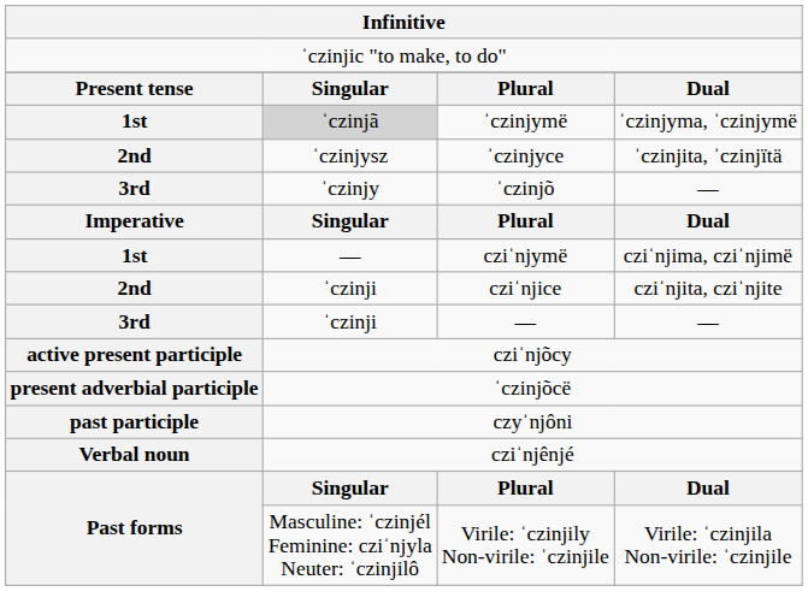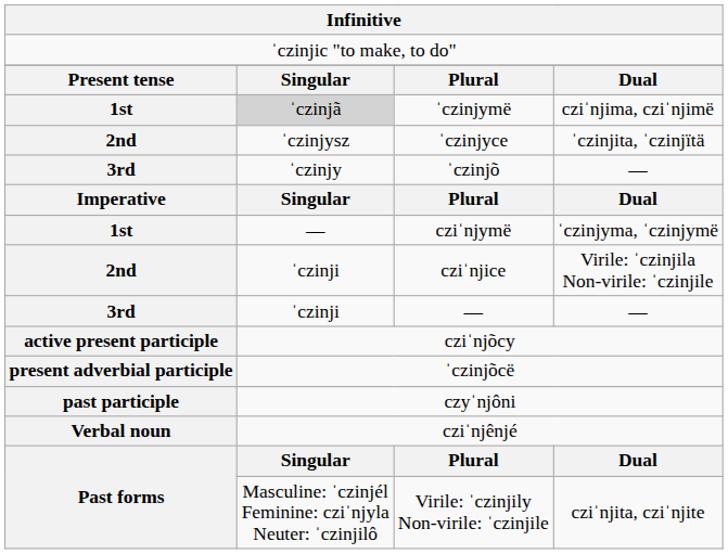ˈczinjymë | column 4: ˈczinjyma, ˈczinjymë -> cziˈnjima, cziˈnjimë
cziˈnjymë | column 4: cziˈnjima, cziˈnjimë -> ˈczinjyma, ˈczinjymë
cziˈnjice | column 4: cziˈnjita, cziˈnjite -> Virile: ˈczinjila Non-virile: ˈczinjile
Virile: ˈczinjily Non-virile: ˈczinjile | column 4: Virile: ˈczinjila Non-virile: ˈczinjile -> cziˈnjita, cziˈnjite
